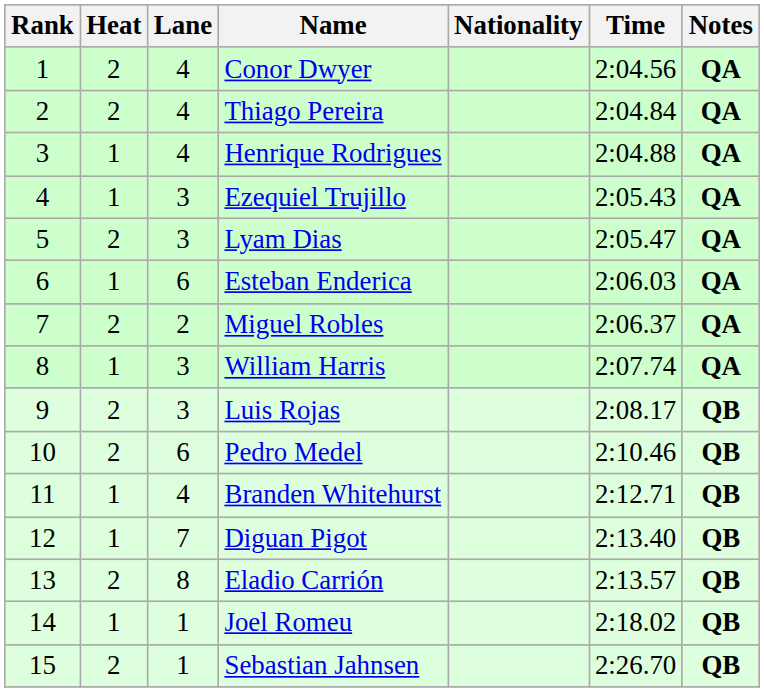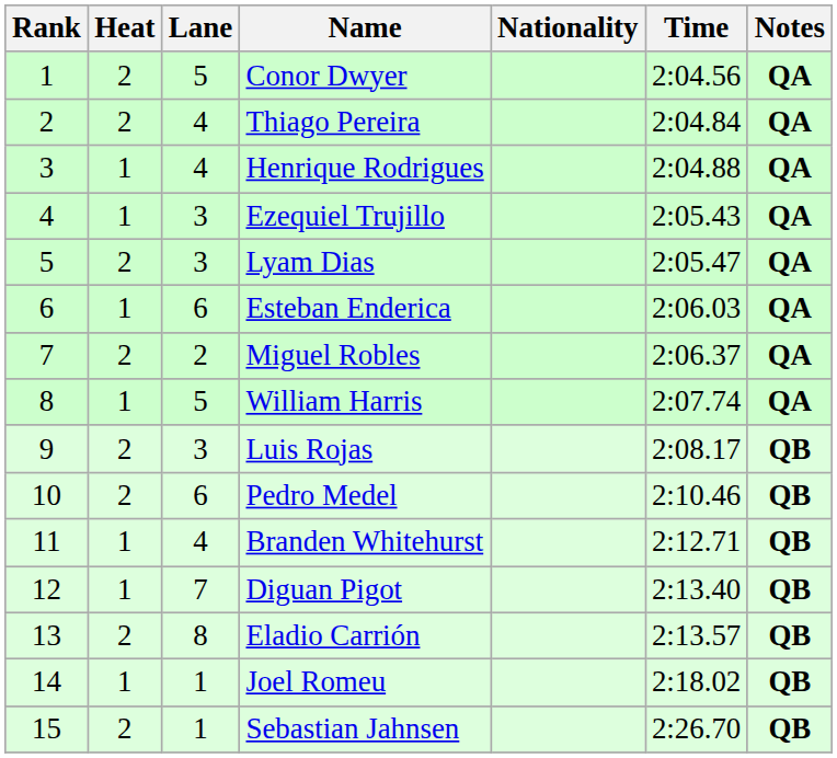Conor Dwyer | Lane: 4 -> 5
William Harris | Lane: 3 -> 5
